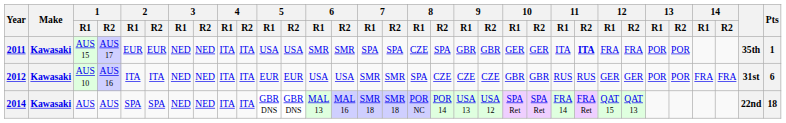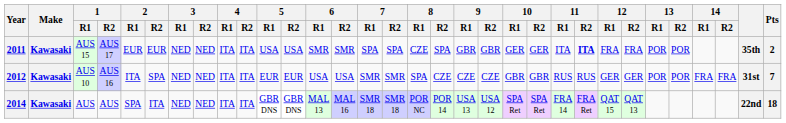2011 | Pts: 1 -> 2
2012 | 2 / R2: ITA -> SPA
2012 | Pts: 6 -> 7
2014 | 2 / R2: SPA -> ITA
